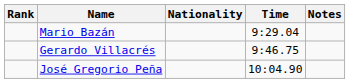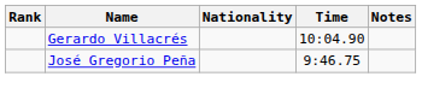- row: Mario Bazán | 9:29.04
Gerardo Villacrés | Time: 9:46.75 -> 10:04.90
José Gregorio Peña | Time: 10:04.90 -> 9:46.75
